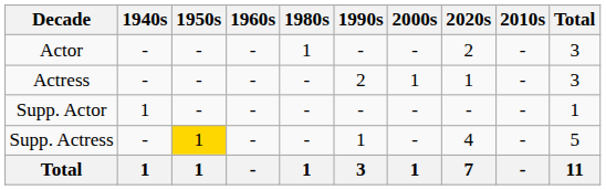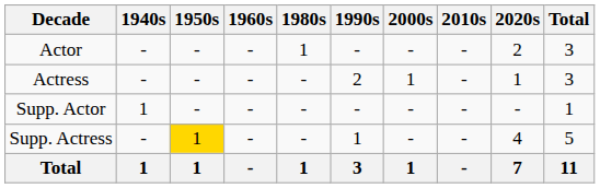columns swapped: 2010s <-> 2020s
